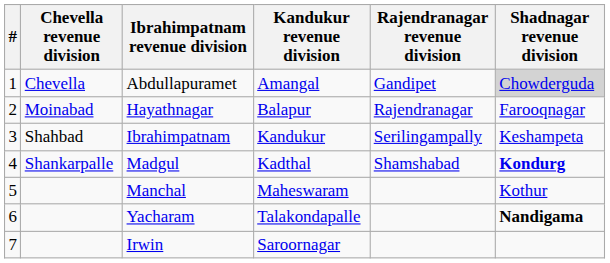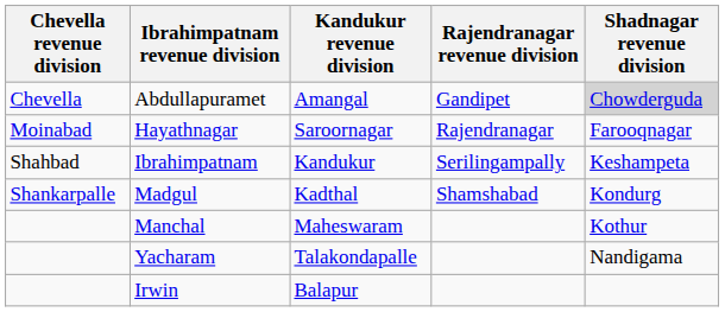- column: # | 1 | 2 | 3 | 4 | 5 | 6 | 7
Hayathnagar | Kandukur revenue division: Balapur -> Saroornagar
Madgul | Shadnagar revenue division: bold -> normal
Yacharam | Shadnagar revenue division: bold -> normal
Irwin | Kandukur revenue division: Saroornagar -> Balapur
